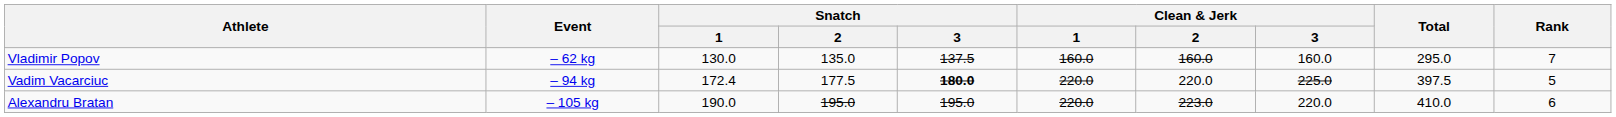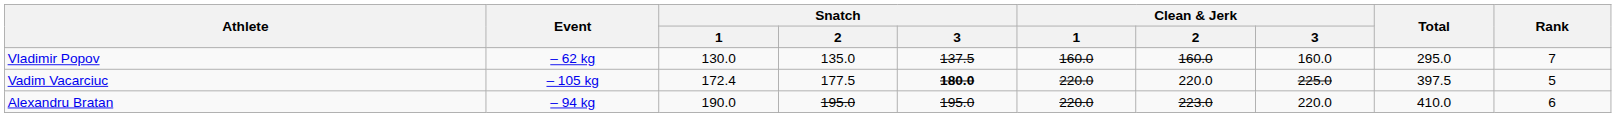Vadim Vacarciuc | Event: – 94 kg -> – 105 kg
Alexandru Bratan | Event: – 105 kg -> – 94 kg
